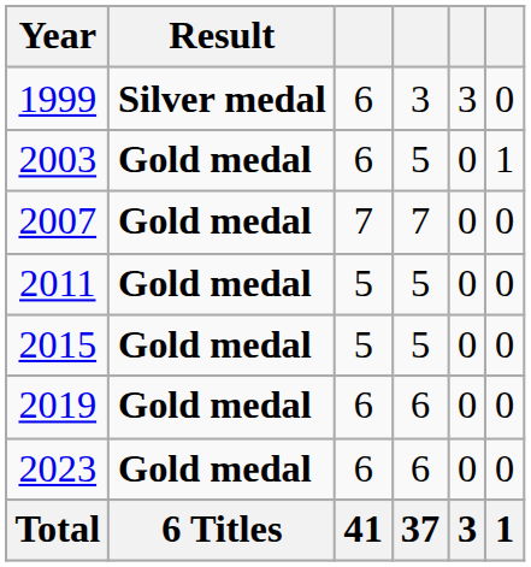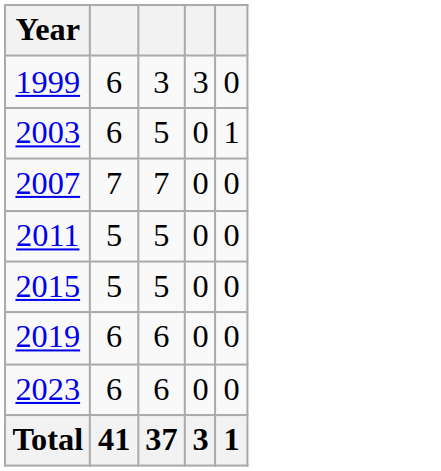- column: Result | Silver medal | Gold medal | Gold medal | Gold medal | Gold medal | Gold medal | Gold medal | 6 Titles
